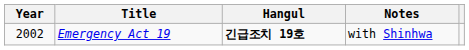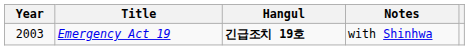Emergency Act 19 | Year: 2002 -> 2003
